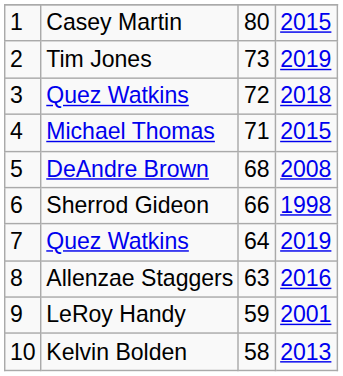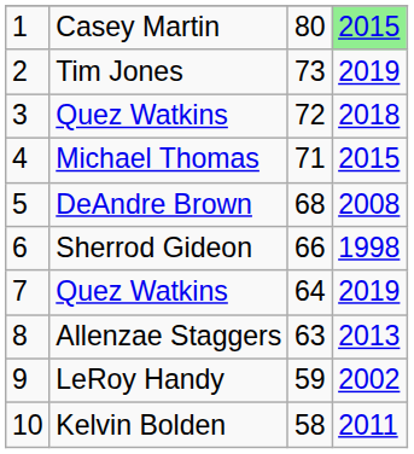Casey Martin | column 4: no background -> lightgreen background
Allenzae Staggers | column 4: 2016 -> 2013
LeRoy Handy | column 4: 2001 -> 2002
Kelvin Bolden | column 4: 2013 -> 2011
